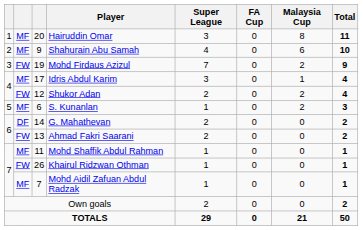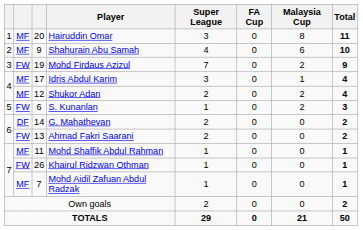Shukor Adan | column 2: FW -> MF
S. Kunanlan | column 2: MF -> FW
